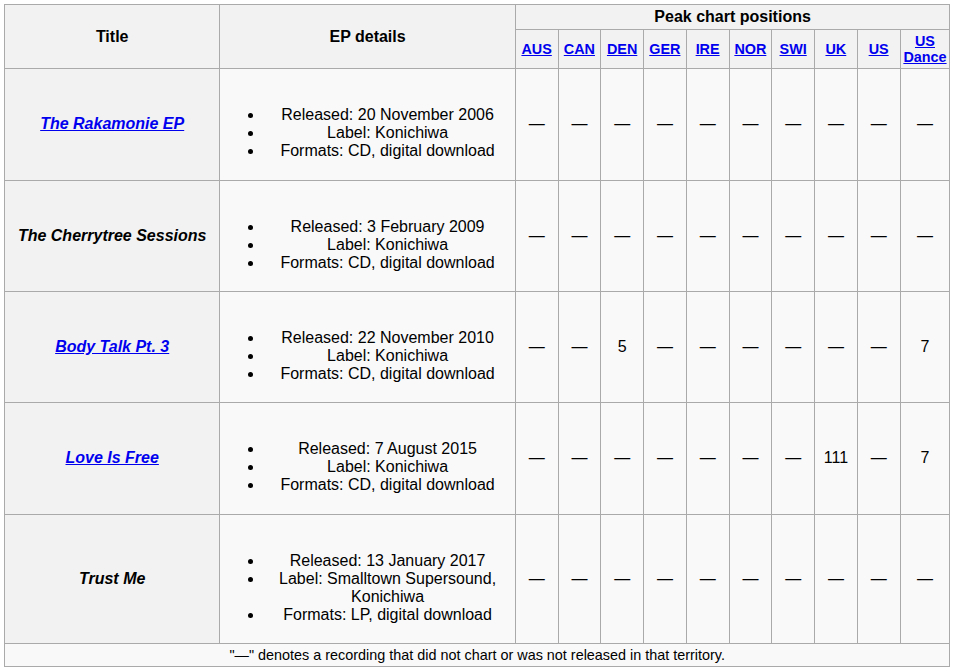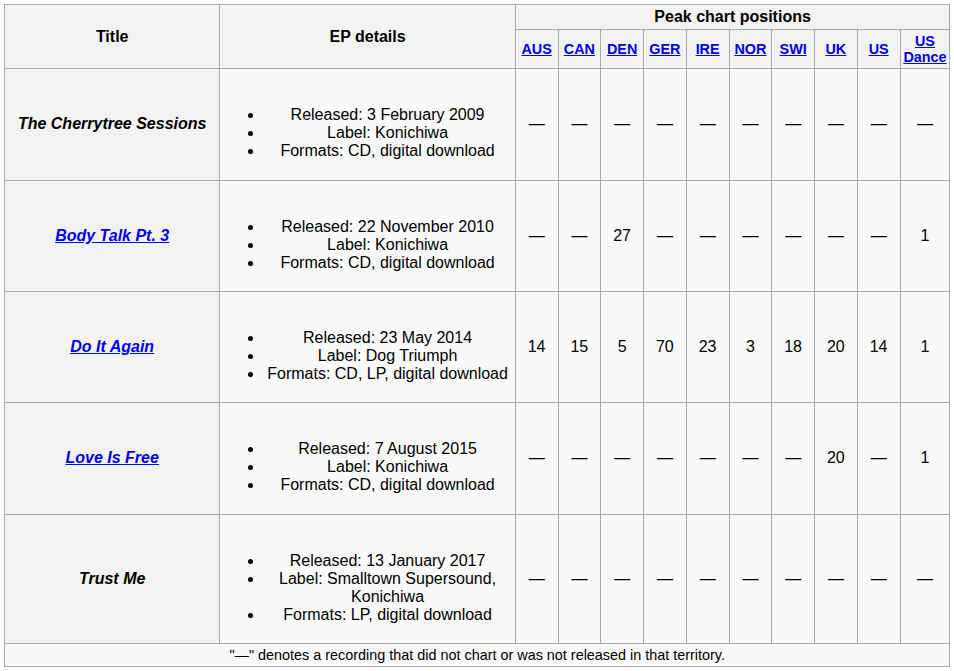- row: The Rakamonie EP | Released: 20 November 2006 Label: Konichiwa Formats: CD, digital download | — | — | — | — | — | — | — | — | — | —
Body Talk Pt. 3 | Peak chart positions / DEN: 5 -> 27
Body Talk Pt. 3 | Peak chart positions / US Dance: 7 -> 1
+ row: Do It Again | Released: 23 May 2014 Label: Dog Triumph Formats: CD, LP, digital download | 14 | 15 | 5 | 70 | 23 | 3 | 18 | 20 | 14 | 1
Love Is Free | Peak chart positions / UK: 111 -> 20
Love Is Free | Peak chart positions / US Dance: 7 -> 1
